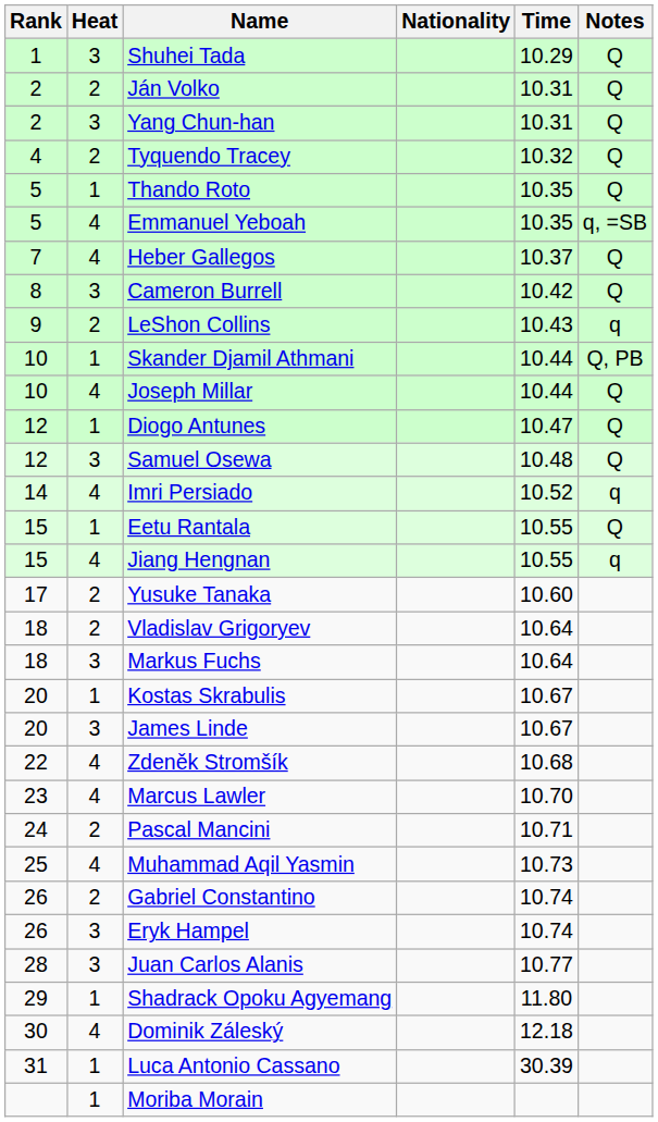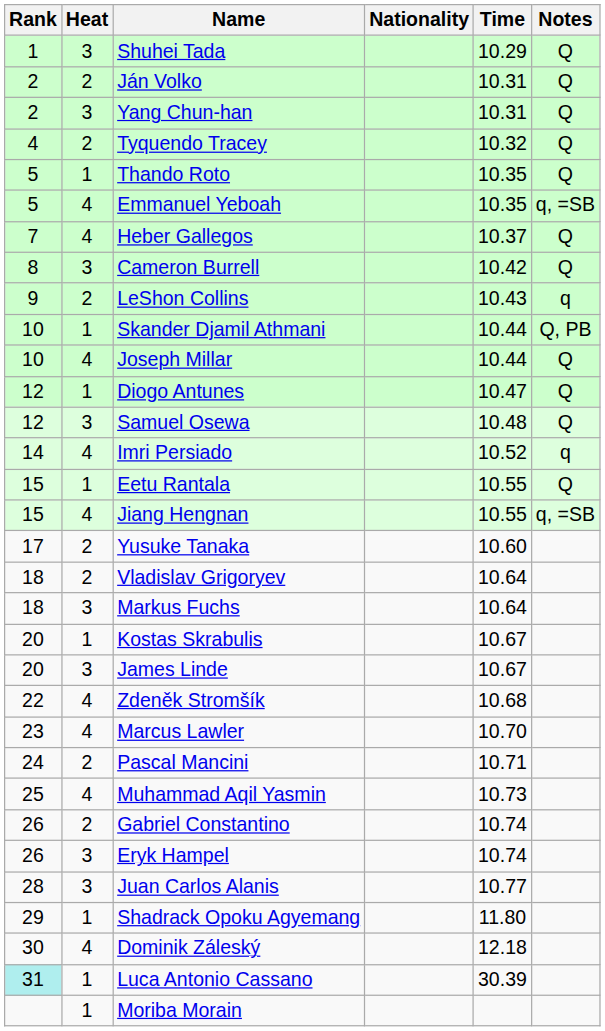Jiang Hengnan | Notes: q -> q, =SB
Luca Antonio Cassano | Rank: no background -> paleturquoise background
